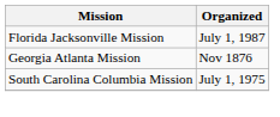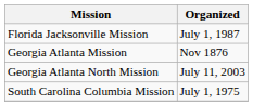+ row: Georgia Atlanta North Mission | July 11, 2003
